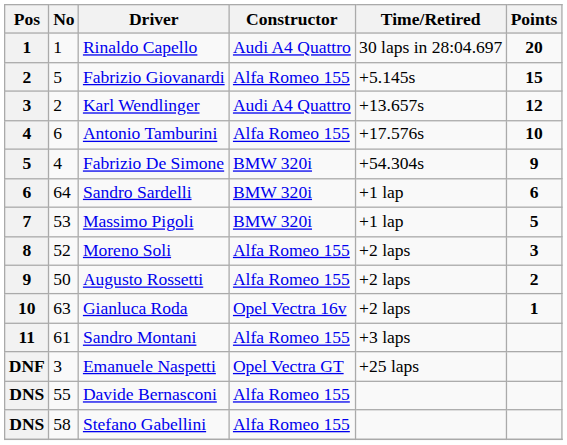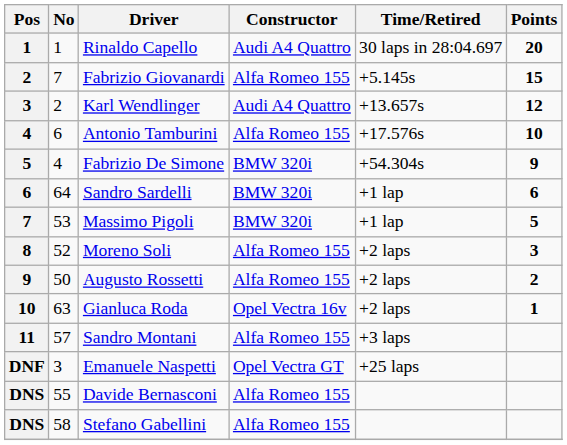Fabrizio Giovanardi | No: 5 -> 7
Sandro Montani | No: 61 -> 57
